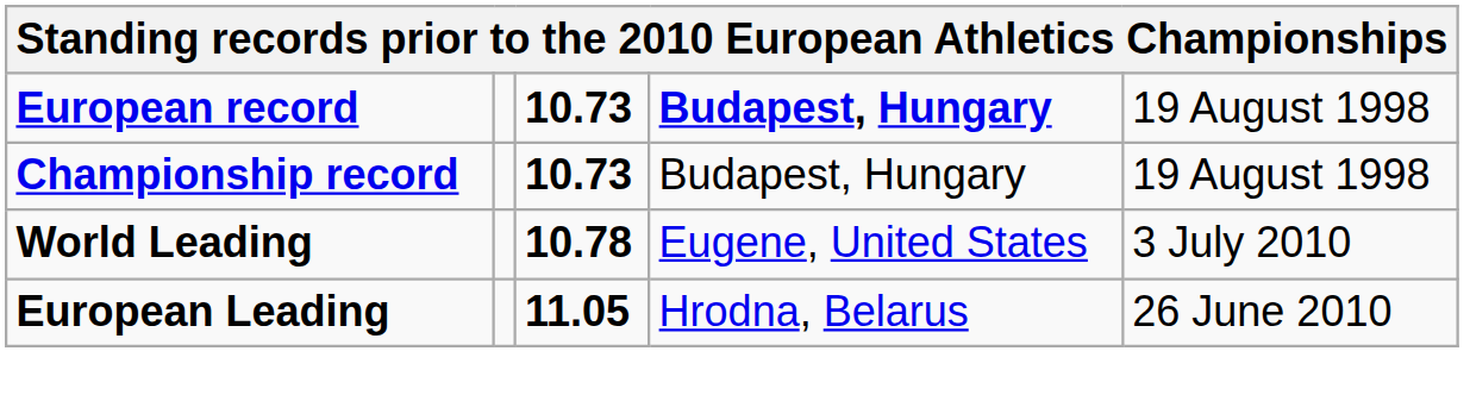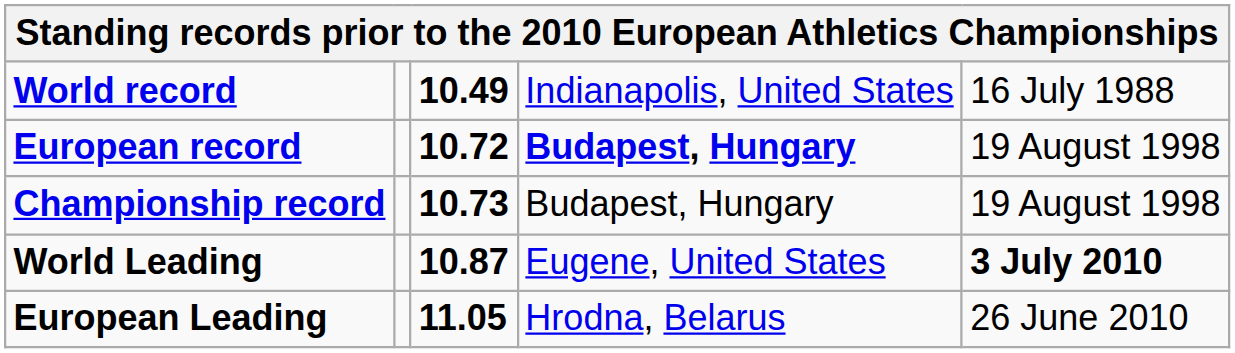+ row: World record | 10.49 | Indianapolis, United States | 16 July 1988
European record | column 3: 10.73 -> 10.72
World Leading | column 3: 10.78 -> 10.87
World Leading | column 5: normal -> bold
